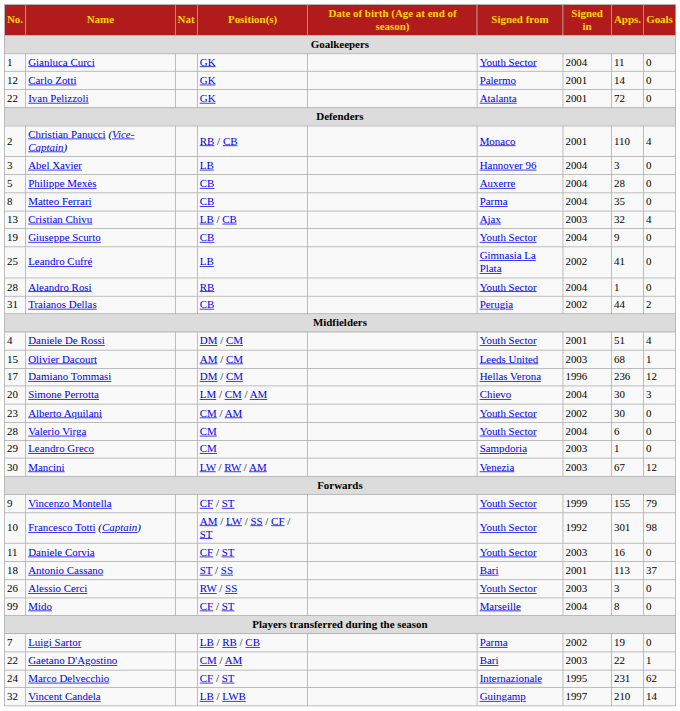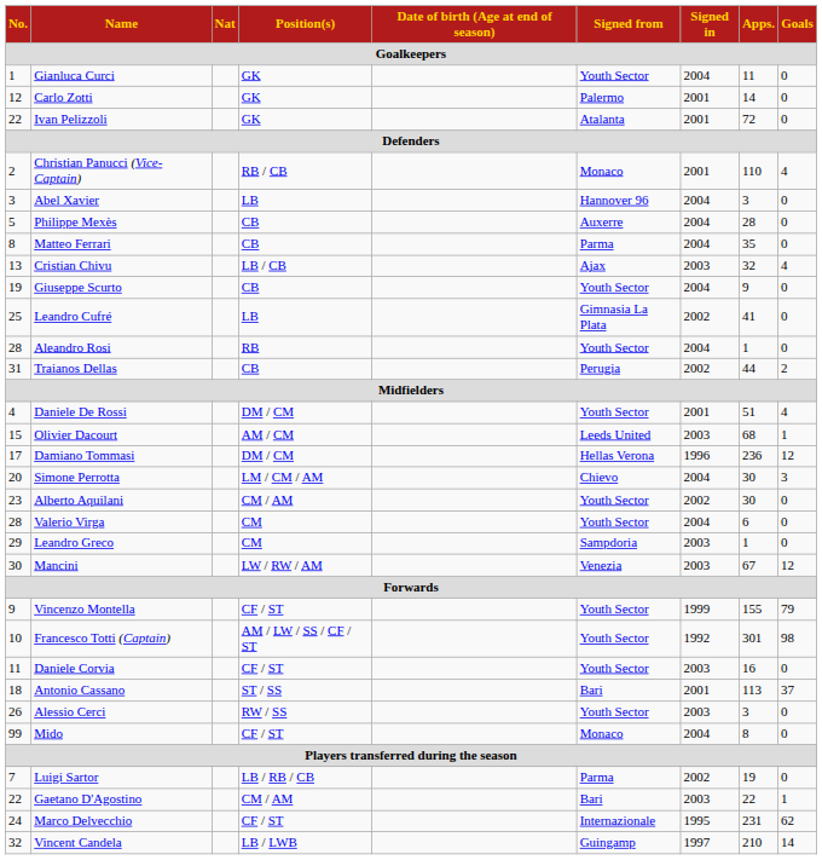Mido | Signed from: Marseille -> Monaco
